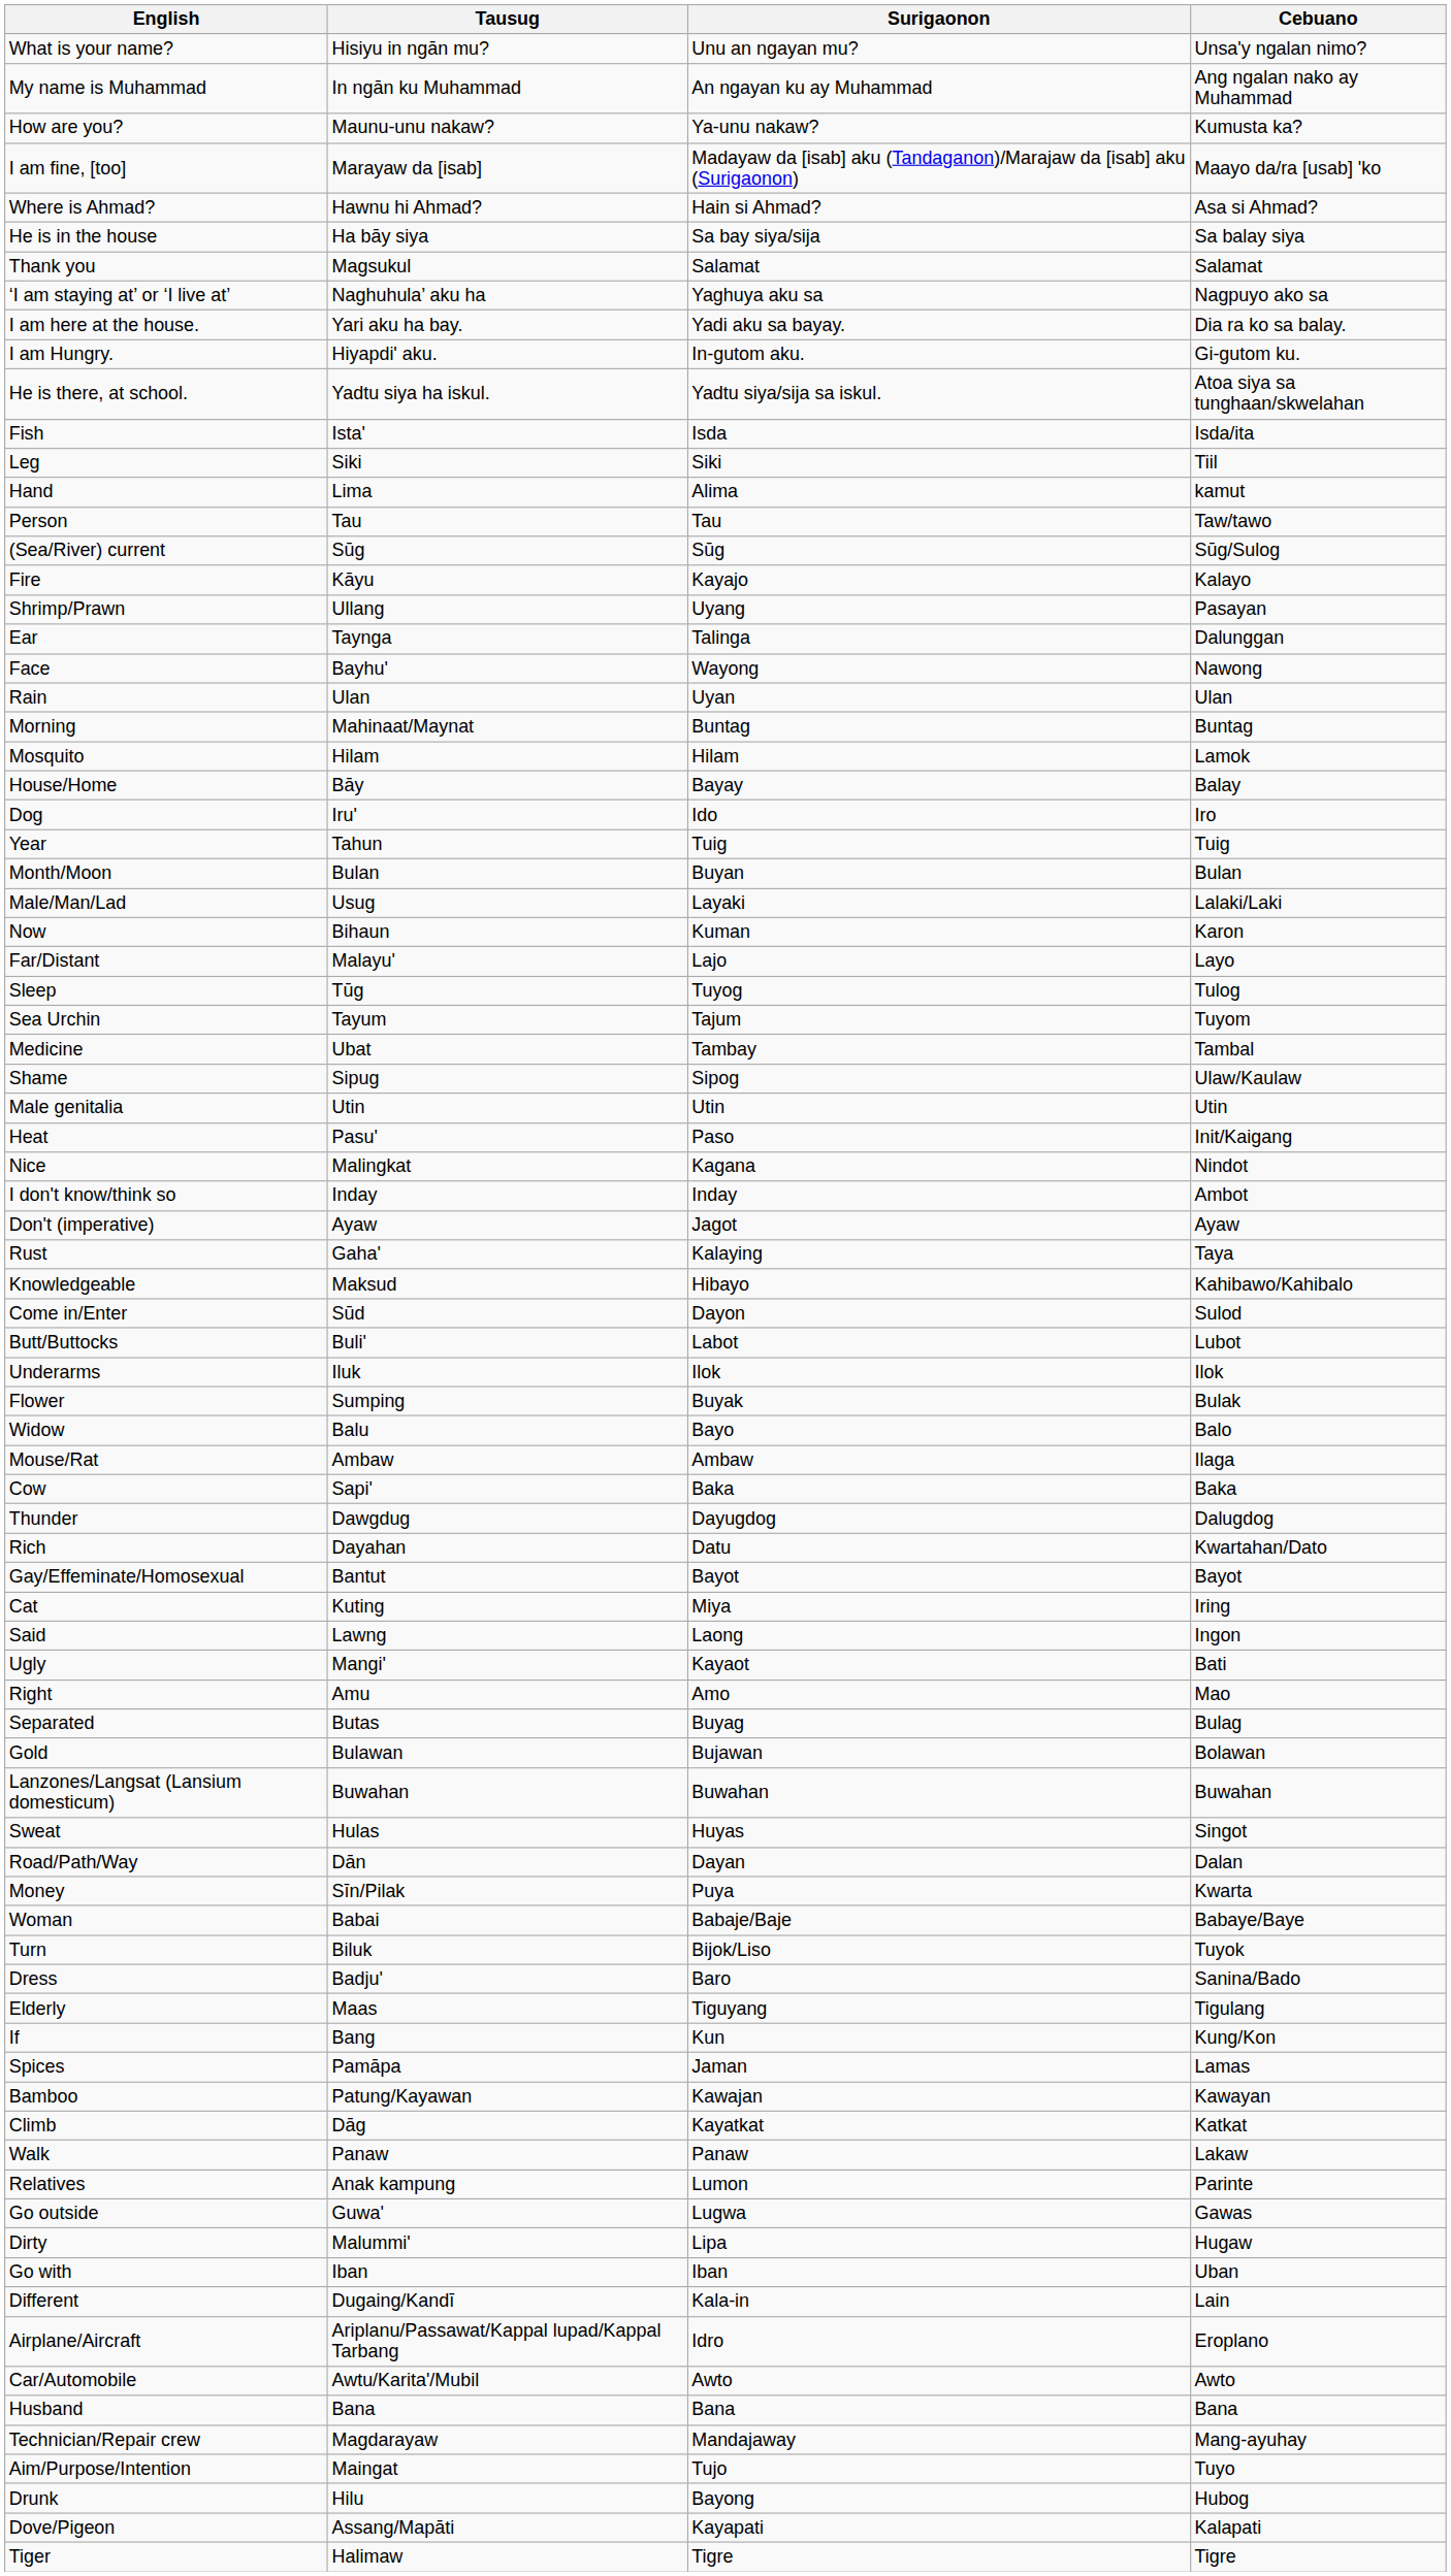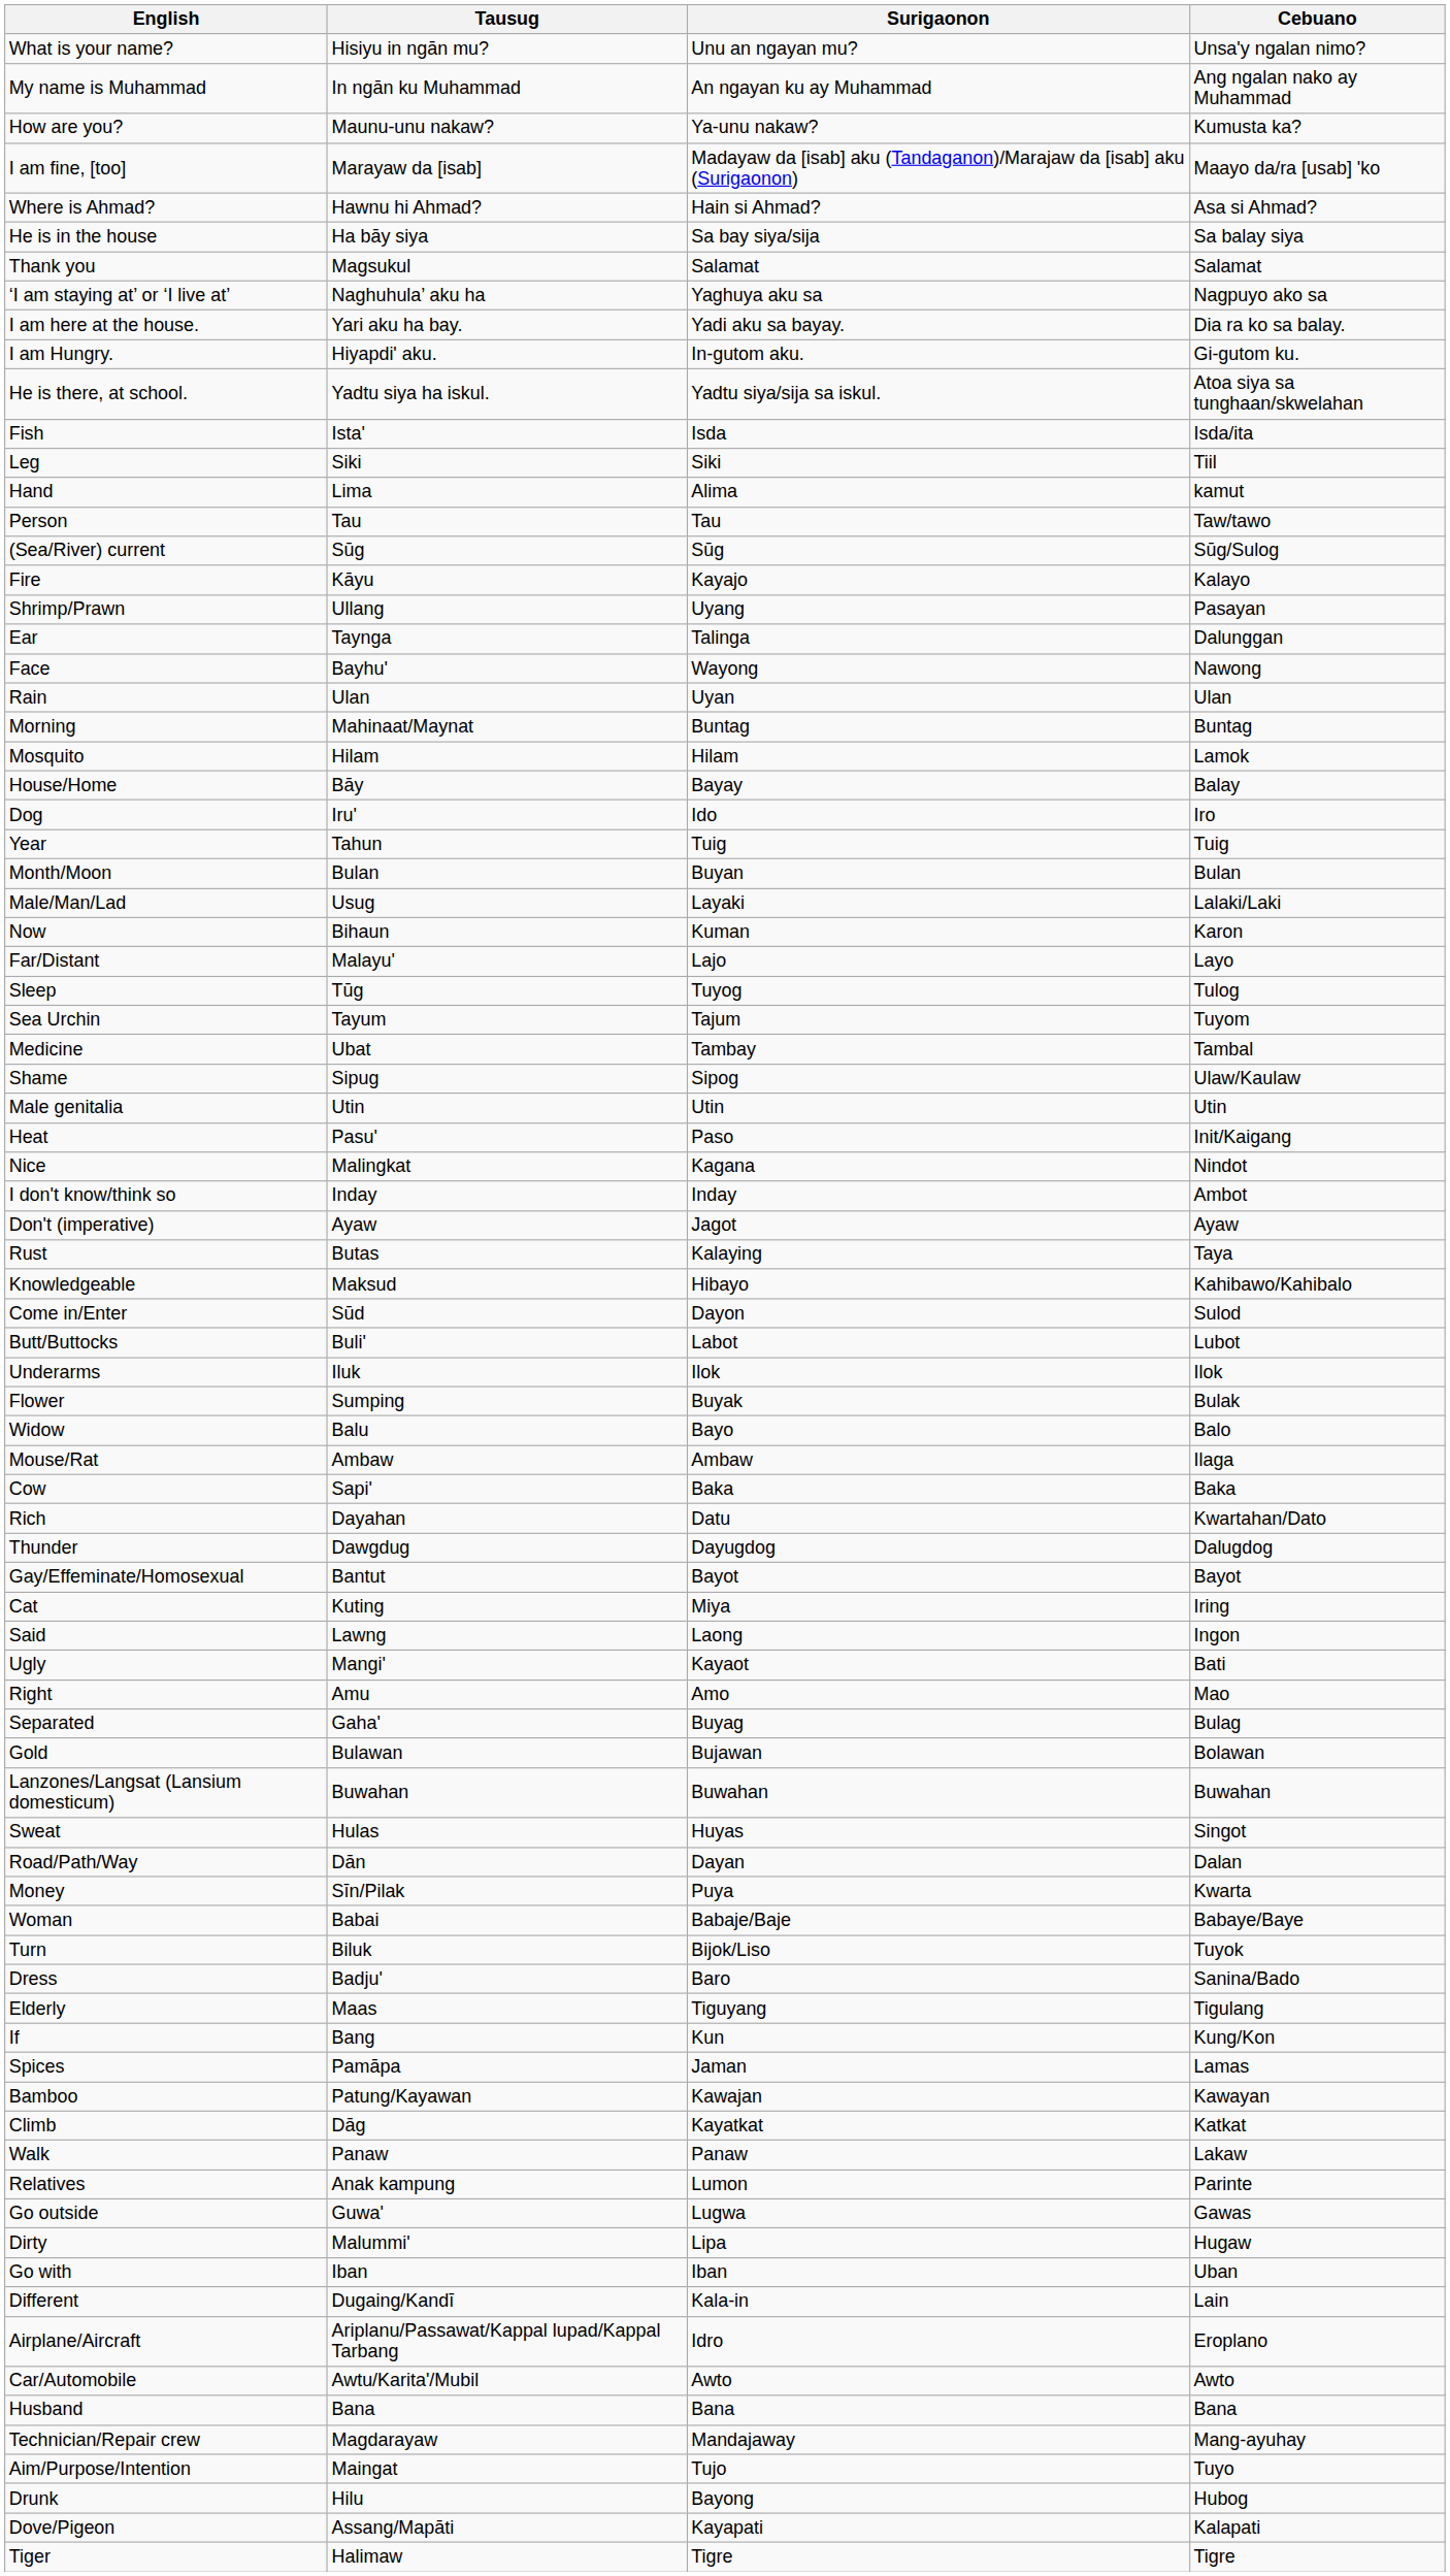Rust | Tausug: Gaha' -> Butas
rows swapped: Thunder <-> Rich
Separated | Tausug: Butas -> Gaha'
